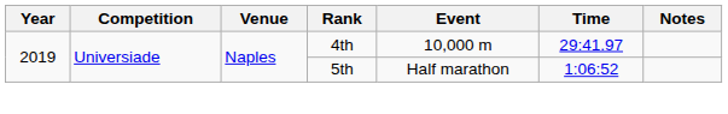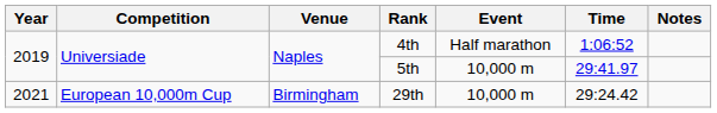4th | Event: 10,000 m -> Half marathon
4th | Time: 29:41.97 -> 1:06:52
5th | Event: Half marathon -> 10,000 m
5th | Time: 1:06:52 -> 29:41.97
+ row: 2021 | European 10,000m Cup | Birmingham | 29th | 10,000 m | 29:24.42
